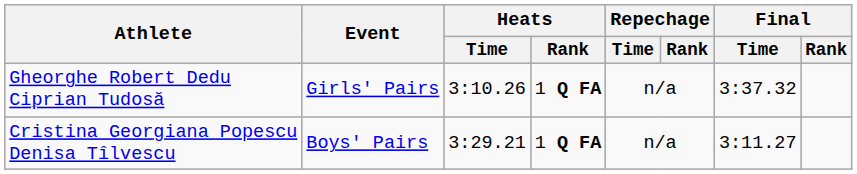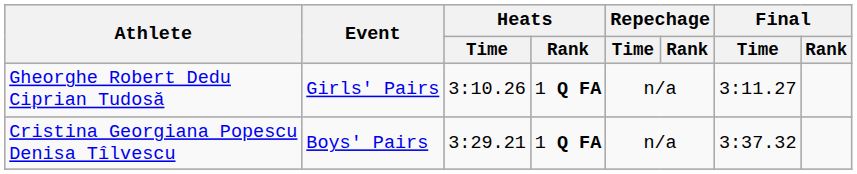Gheorghe Robert Dedu Ciprian Tudosă | Final / Time: 3:37.32 -> 3:11.27
Cristina Georgiana Popescu Denisa Tîlvescu | Final / Time: 3:11.27 -> 3:37.32
